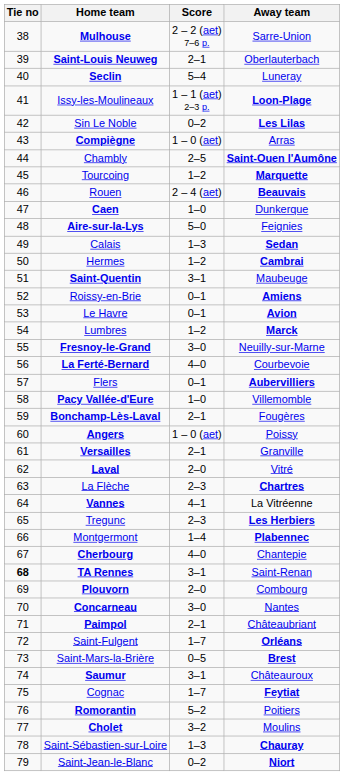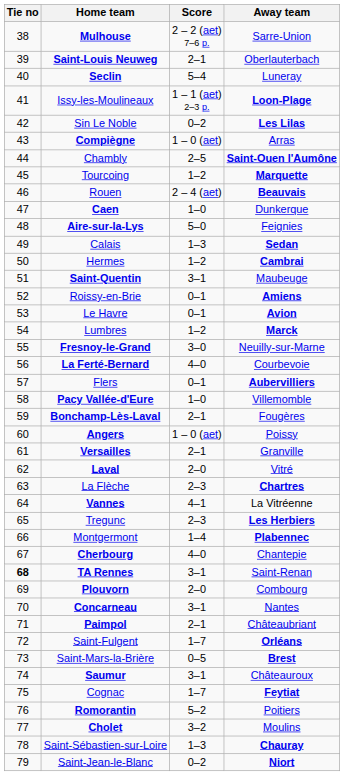Concarneau | Score: 3–0 -> 3–1
